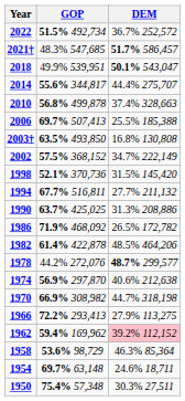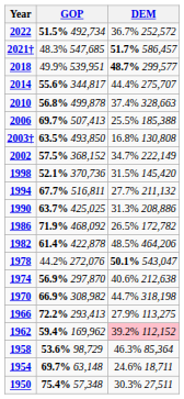2018 | DEM: 50.1% 543,047 -> 48.7% 299,577
1978 | DEM: 48.7% 299,577 -> 50.1% 543,047
